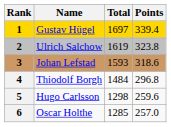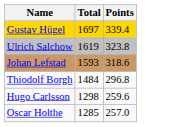- column: Rank | 1 | 2 | 3 | 4 | 5 | 6
